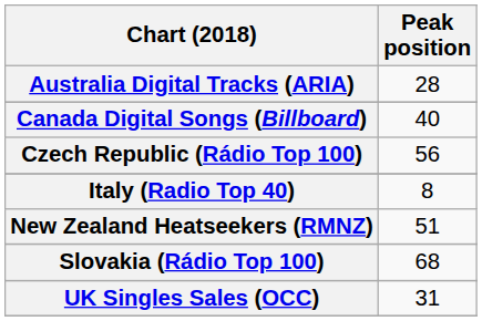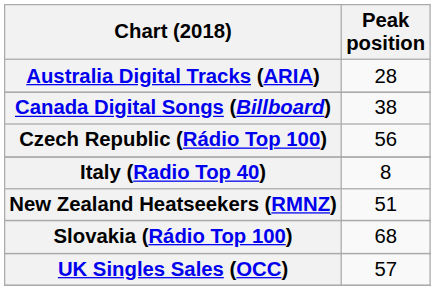Canada Digital Songs (Billboard) | Peak position: 40 -> 38
UK Singles Sales (OCC) | Peak position: 31 -> 57
